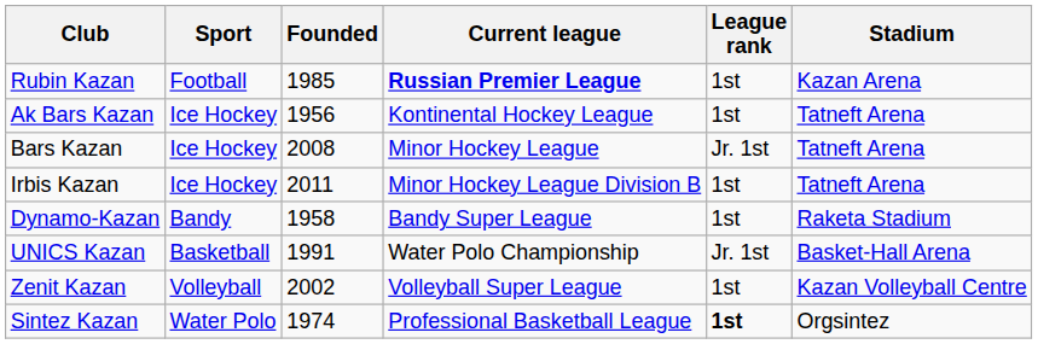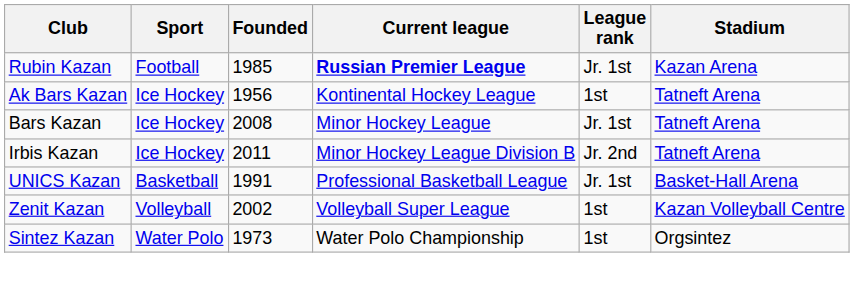Rubin Kazan | League rank: 1st -> Jr. 1st
Irbis Kazan | League rank: 1st -> Jr. 2nd
- row: Dynamo-Kazan | Bandy | 1958 | Bandy Super League | 1st | Raketa Stadium
UNICS Kazan | Current league: Water Polo Championship -> Professional Basketball League
Sintez Kazan | Founded: 1974 -> 1973
Sintez Kazan | Current league: Professional Basketball League -> Water Polo Championship
Sintez Kazan | League rank: bold -> normal
